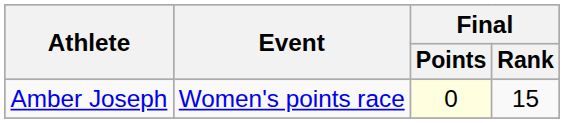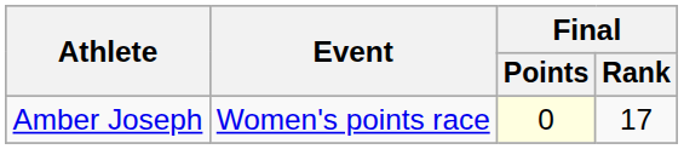Amber Joseph | Final / Rank: 15 -> 17
